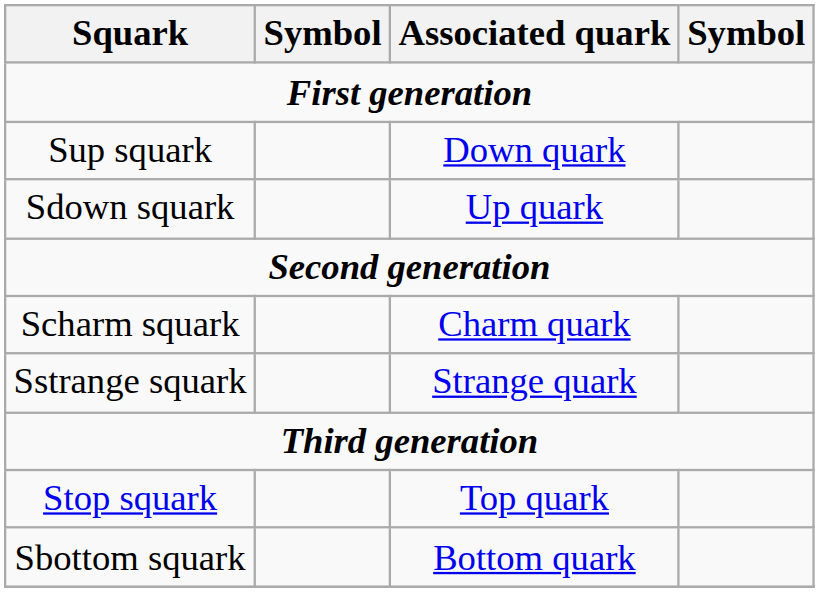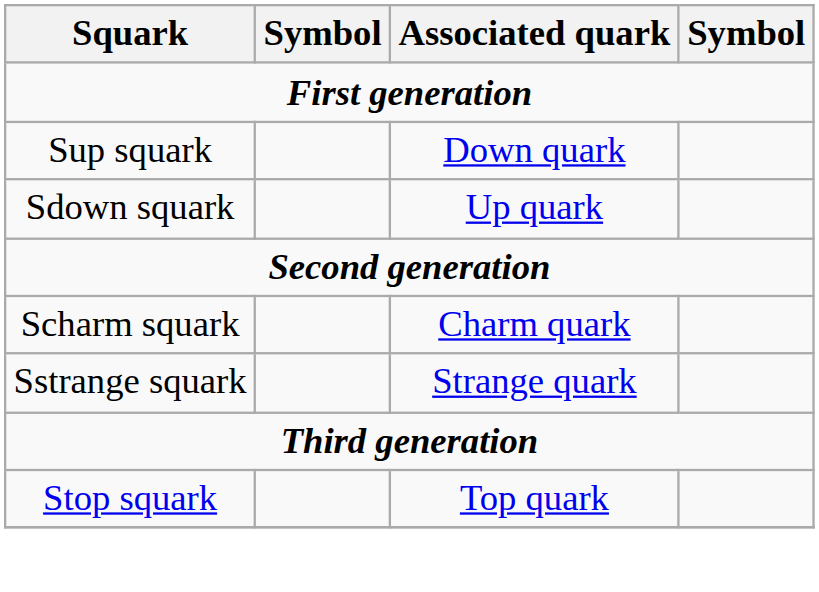- row: Sbottom squark | Bottom quark
